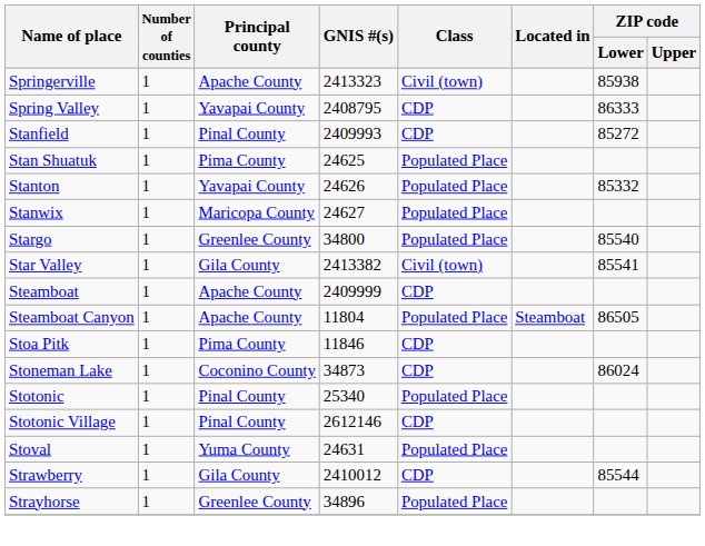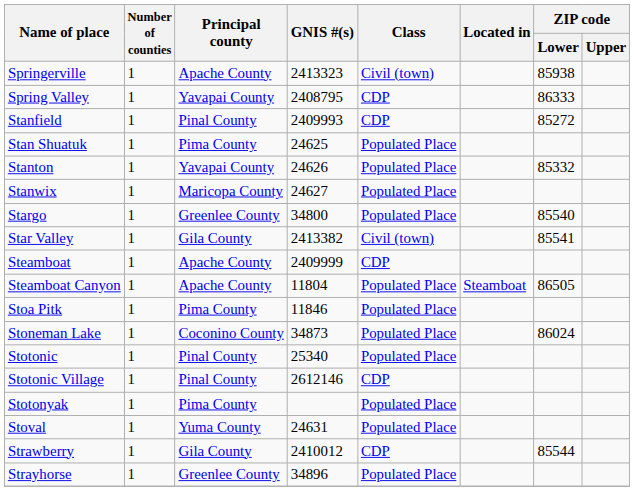Stoa Pitk | Class: CDP -> Populated Place
Stoneman Lake | Class: CDP -> Populated Place
+ row: Stotonyak | 1 | Pima County | Populated Place
